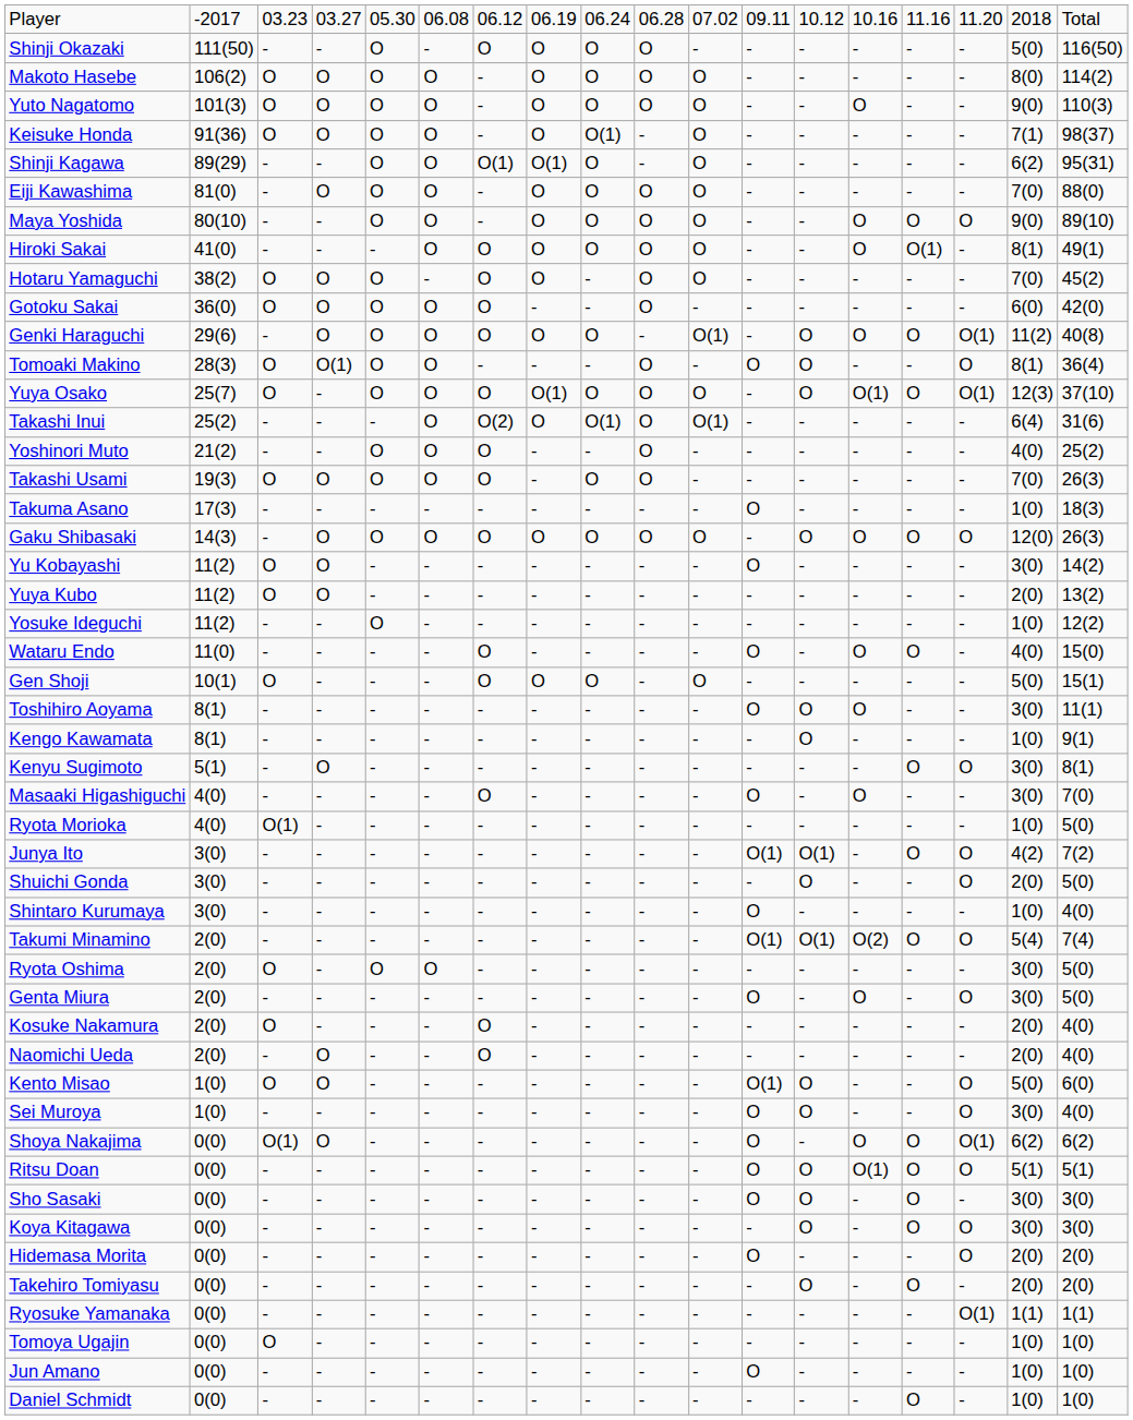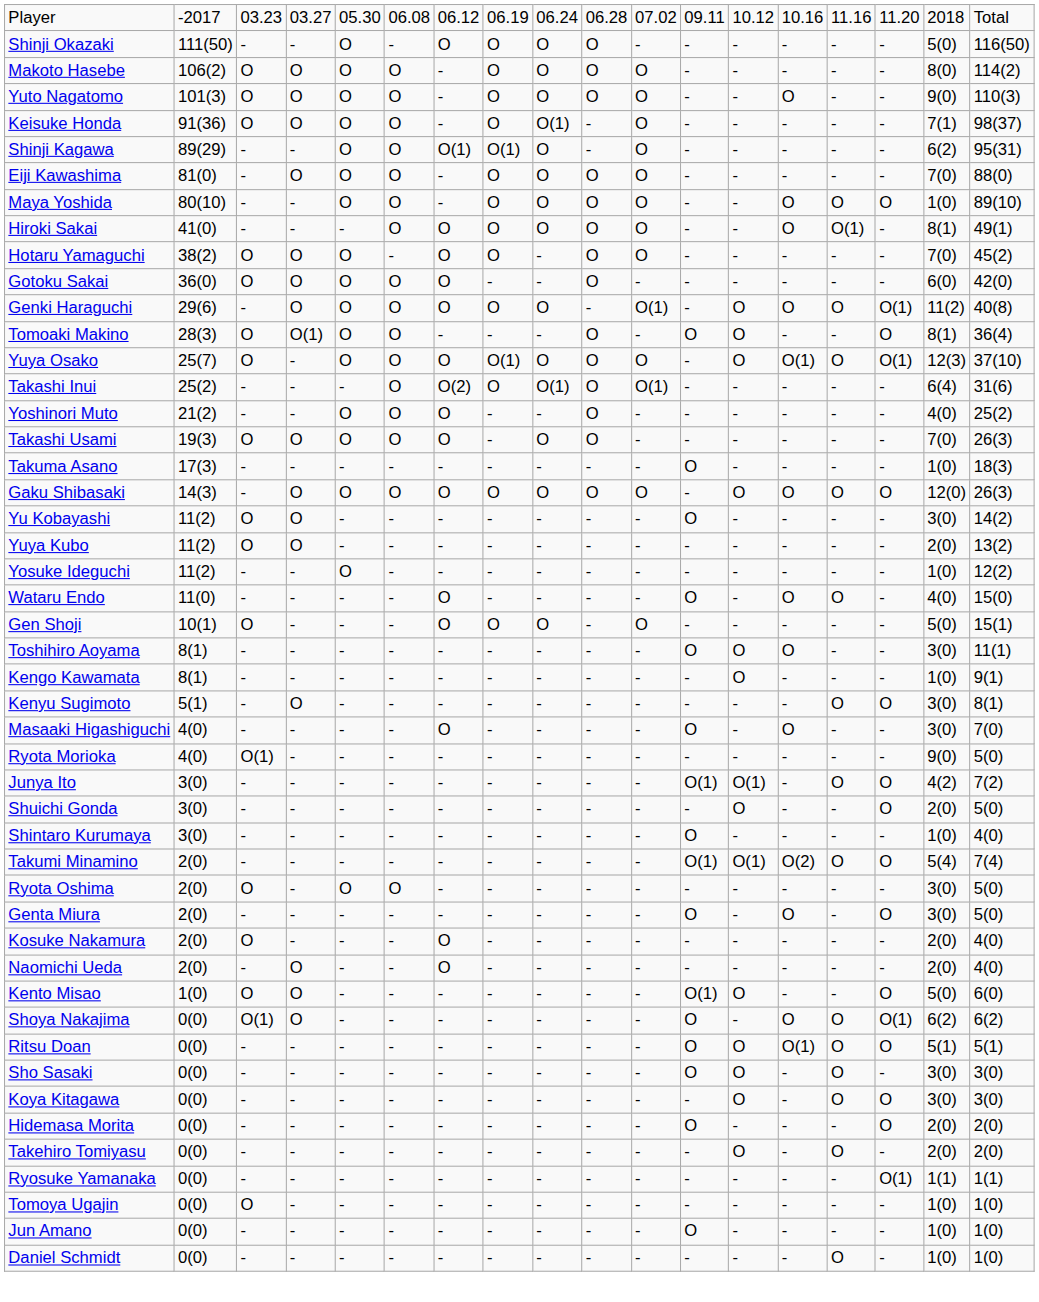Maya Yoshida | column 17: 9(0) -> 1(0)
Ryota Morioka | column 17: 1(0) -> 9(0)
- row: Sei Muroya | 1(0) | - | - | - | - | - | - | - | - | - | O | O | - | - | O | 3(0) | 4(0)
